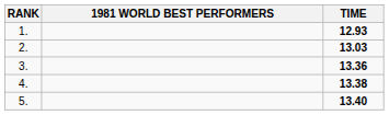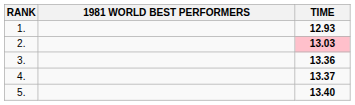2. | TIME: no background -> pink background
4. | TIME: 13.38 -> 13.37
